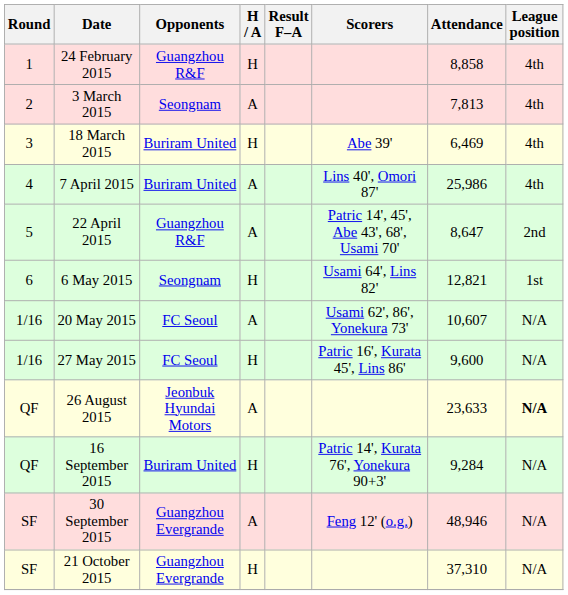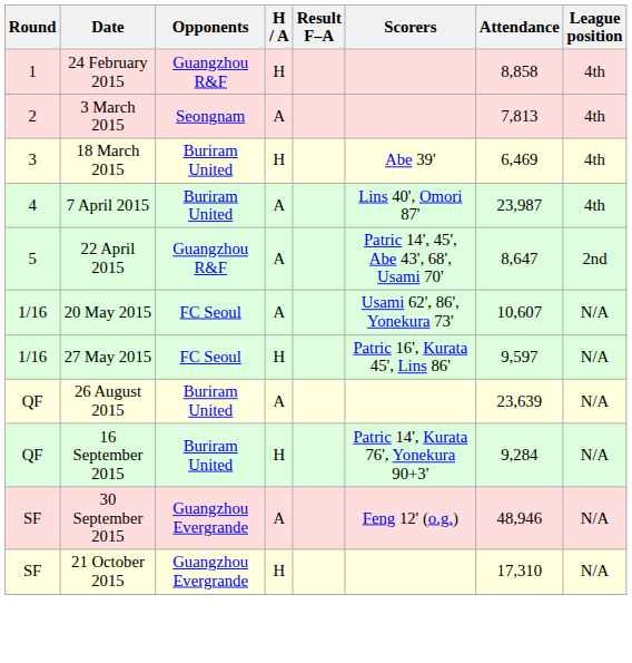7 April 2015 | Attendance: 25,986 -> 23,987
- row: 6 | 6 May 2015 | Seongnam | H | Usami 64', Lins 82' | 12,821 | 1st
27 May 2015 | Attendance: 9,600 -> 9,597
26 August 2015 | Opponents: Jeonbuk Hyundai Motors -> Buriram United
26 August 2015 | Attendance: 23,633 -> 23,639
26 August 2015 | League position: bold -> normal
21 October 2015 | Attendance: 37,310 -> 17,310
